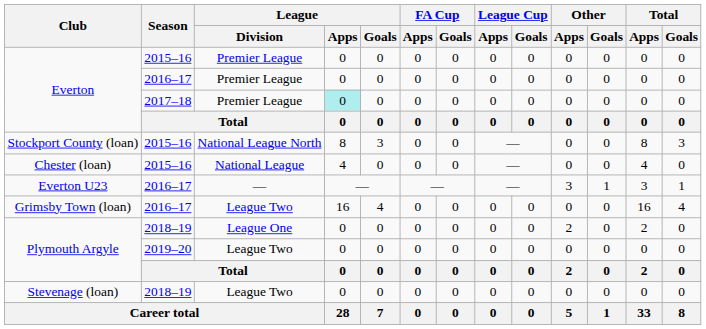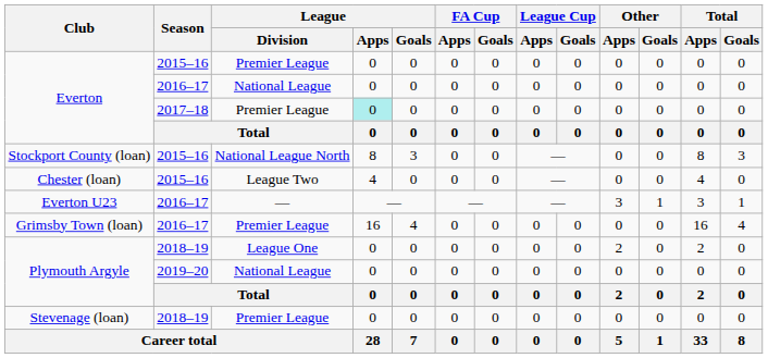Everton / 2016–17 | League / Division: Premier League -> National League
Chester (loan) | League / Division: National League -> League Two
Grimsby Town (loan) | League / Division: League Two -> Premier League
Plymouth Argyle / 2019–20 | League / Division: League Two -> National League
Stevenage (loan) | League / Division: League Two -> Premier League
